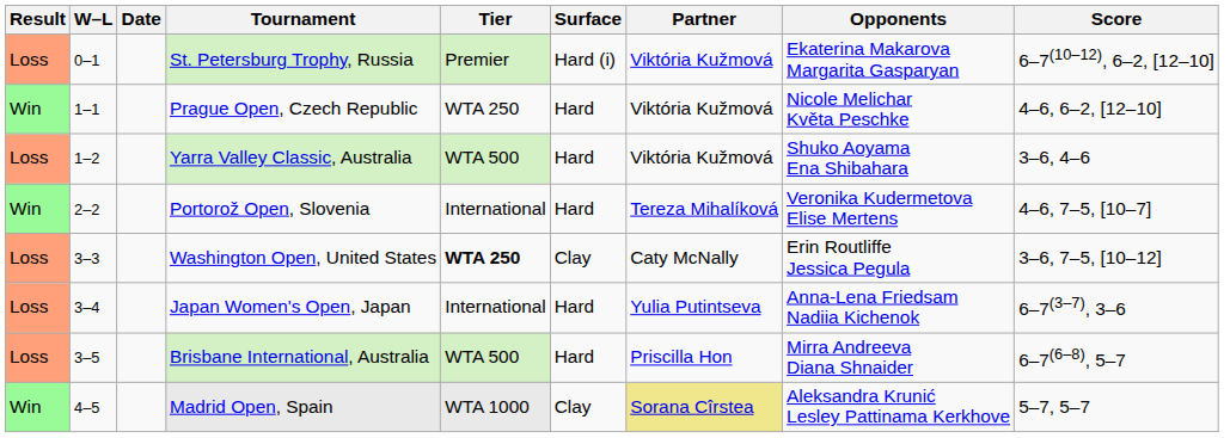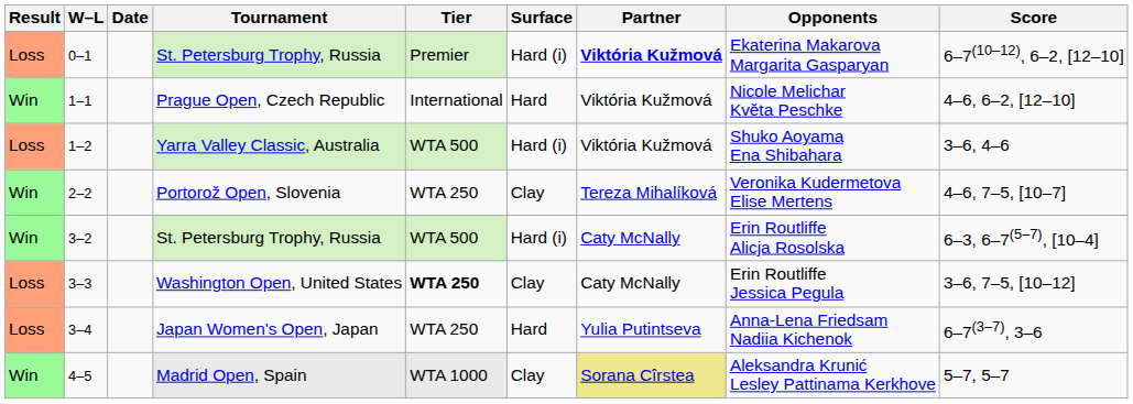0–1 | Partner: normal -> bold
1–1 | Tier: WTA 250 -> International
1–2 | Surface: Hard -> Hard (i)
2–2 | Tier: International -> WTA 250
2–2 | Surface: Hard -> Clay
+ row: Win | 3–2 | St. Petersburg Trophy, Russia | WTA 500 | Hard (i) | Caty McNally | Erin Routliffe Alicja Rosolska | 6–3, 6–7(5–7), [10–4]
3–4 | Tier: International -> WTA 250
- row: Loss | 3–5 | Brisbane International, Australia | WTA 500 | Hard | Priscilla Hon | Mirra Andreeva Diana Shnaider | 6–7(6–8), 5–7
